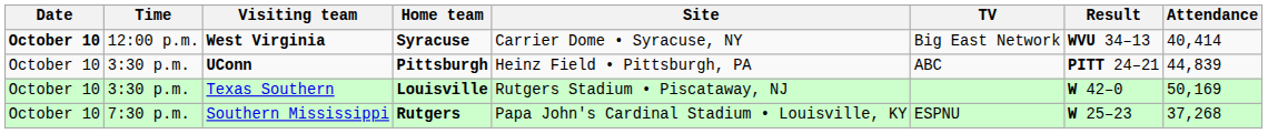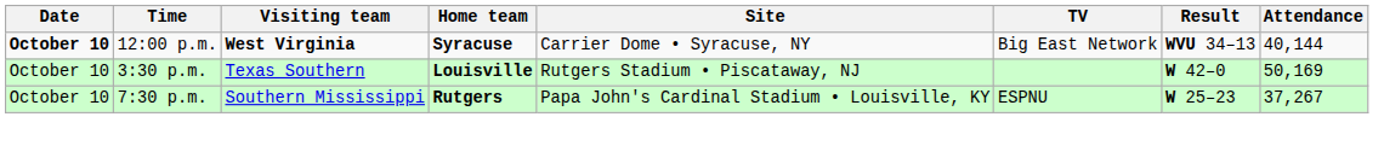West Virginia | Attendance: 40,414 -> 40,144
- row: October 10 | 3:30 p.m. | UConn | Pittsburgh | Heinz Field • Pittsburgh, PA | ABC | PITT 24–21 | 44,839
Southern Mississippi | Attendance: 37,268 -> 37,267
